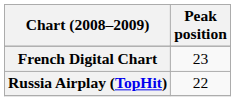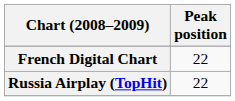French Digital Chart | Peak position: 23 -> 22
